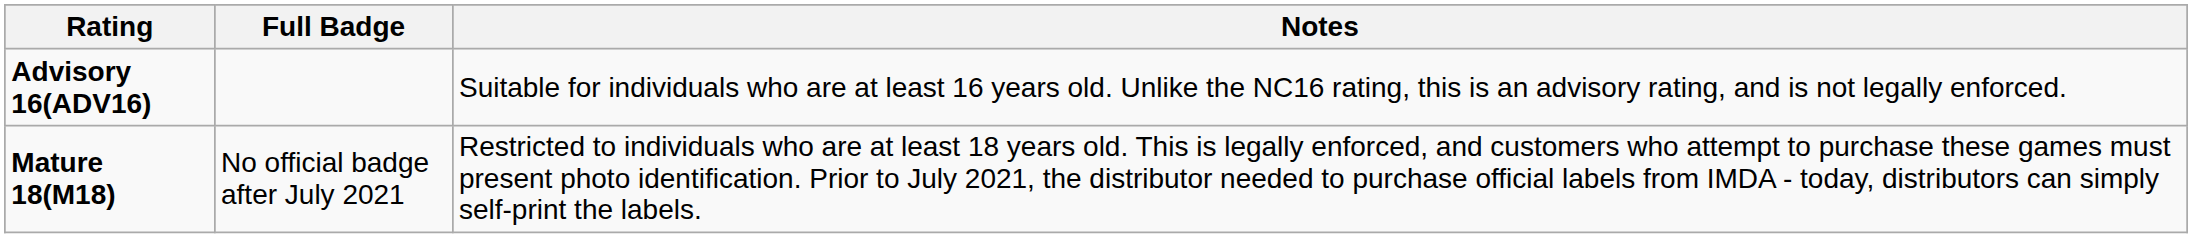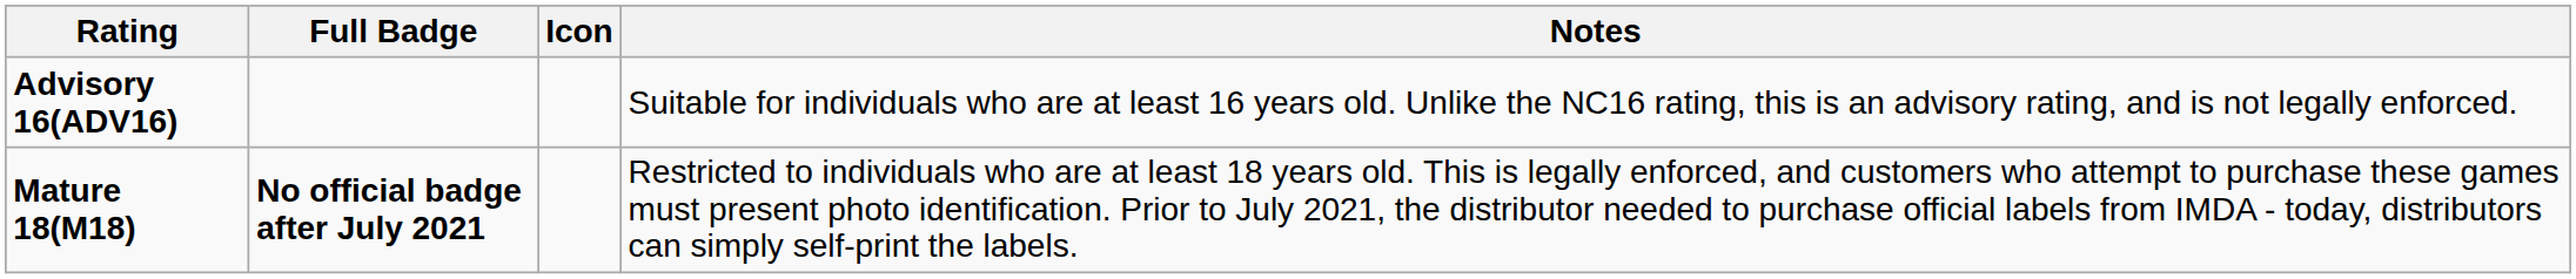+ column: Icon
Mature 18(M18) | Full Badge: normal -> bold
